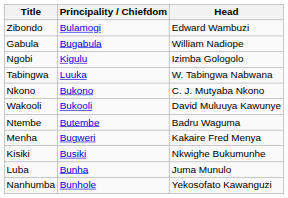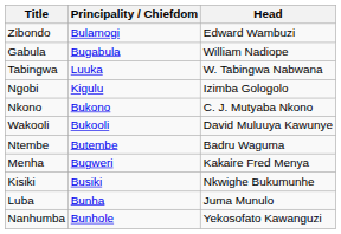rows swapped: Ngobi <-> Tabingwa
